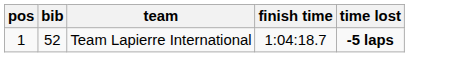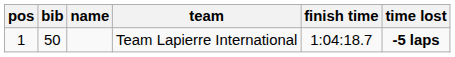+ column: name
Team Lapierre International | bib: 52 -> 50
